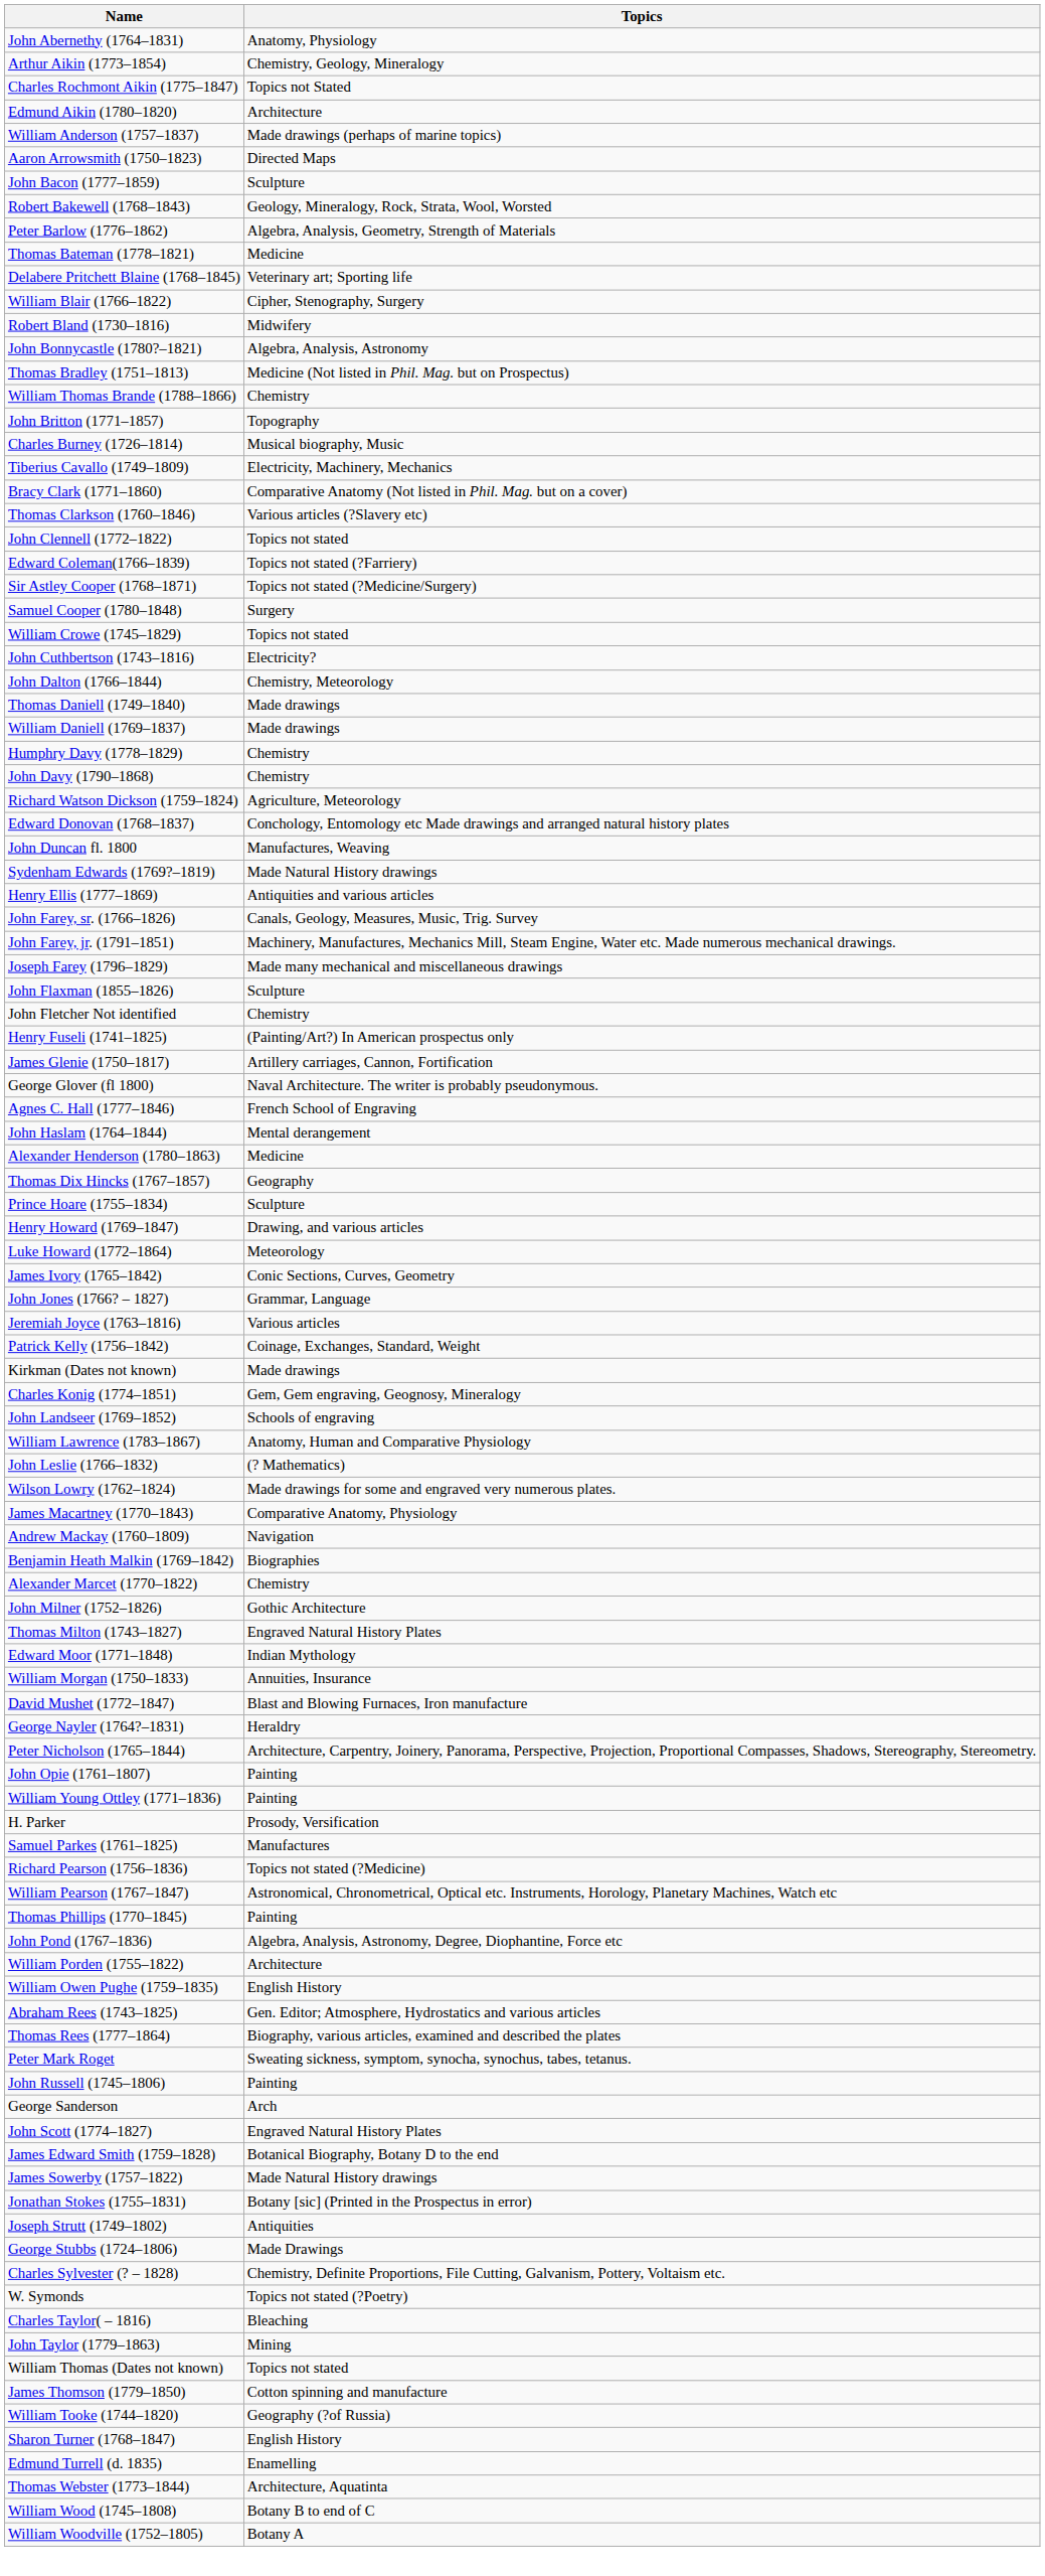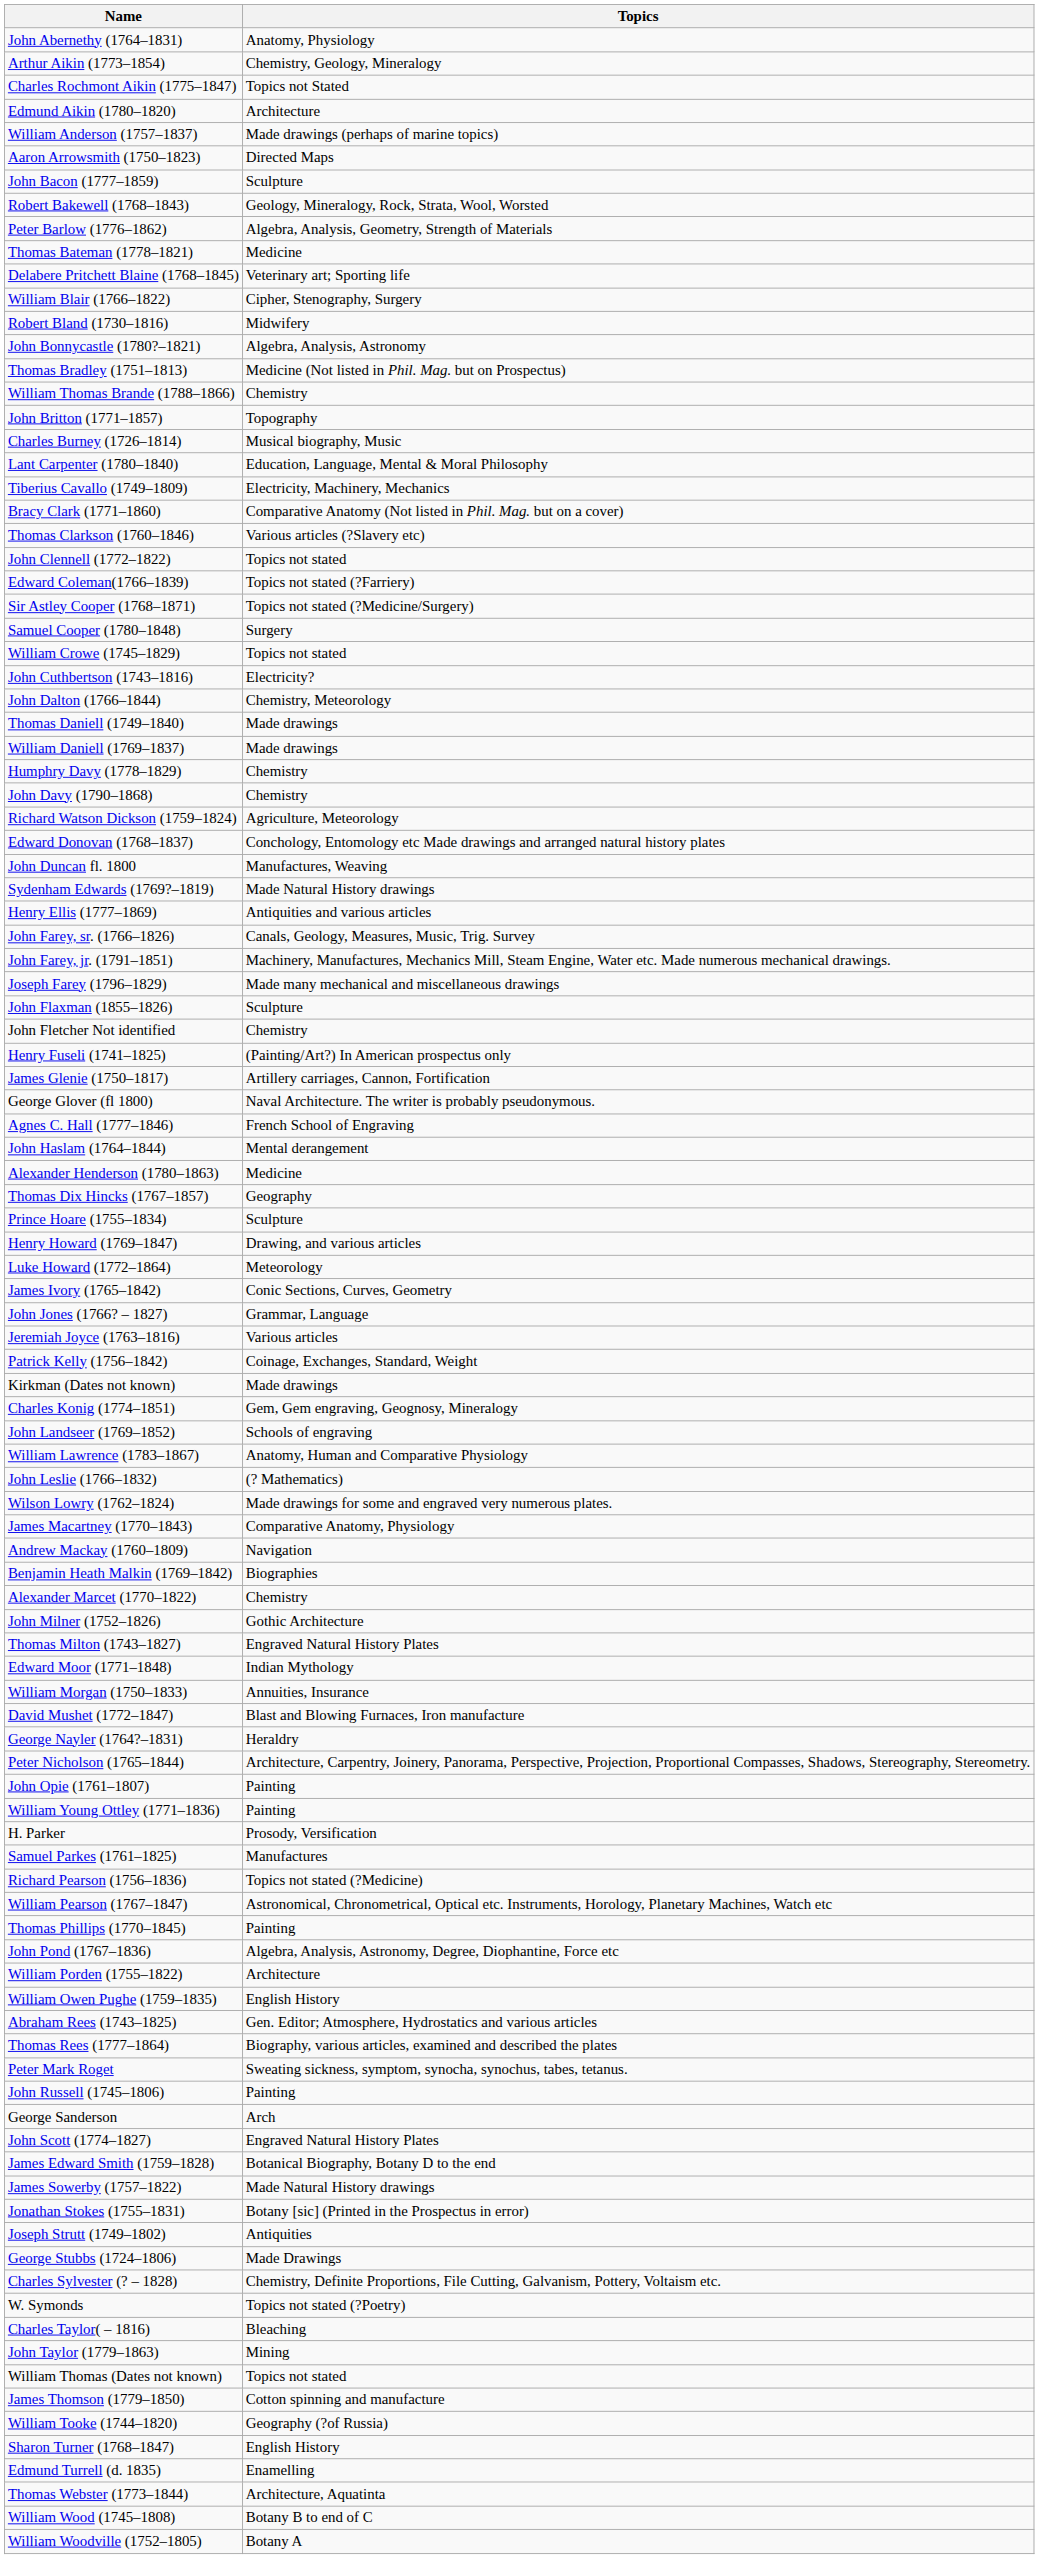+ row: Lant Carpenter (1780–1840) | Education, Language, Mental & Moral Philosophy
